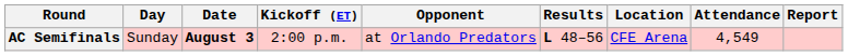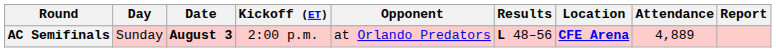AC Semifinals | Location: normal -> bold
AC Semifinals | Attendance: 4,549 -> 4,889
